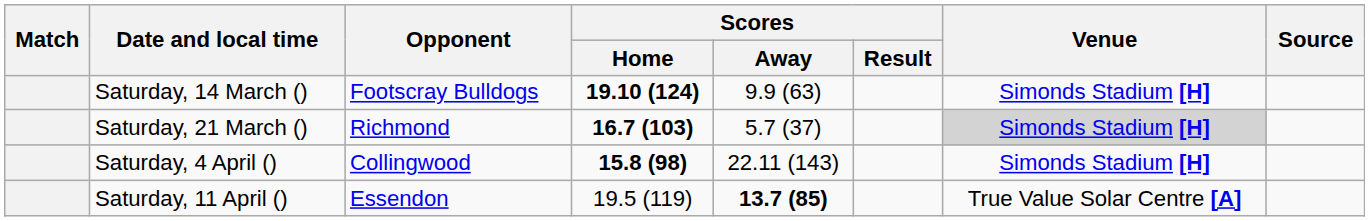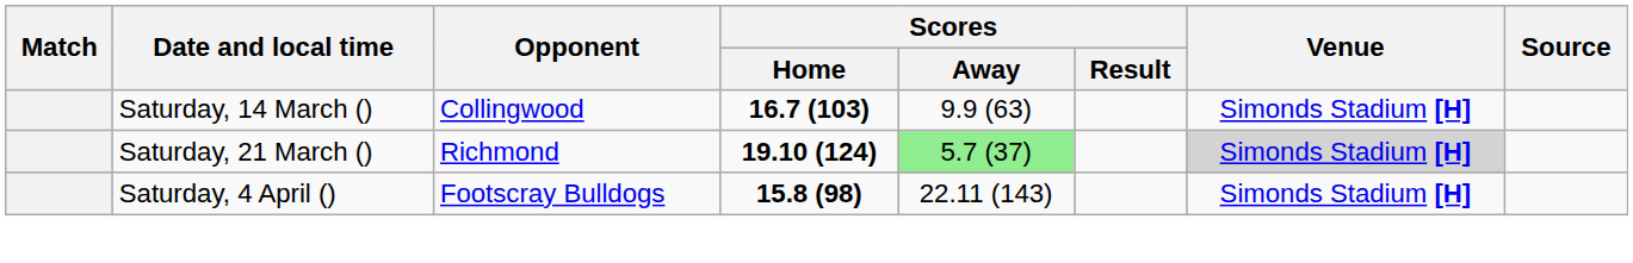Saturday, 14 March () | Opponent: Footscray Bulldogs -> Collingwood
Saturday, 14 March () | Scores / Home: 19.10 (124) -> 16.7 (103)
Saturday, 21 March () | Scores / Home: 16.7 (103) -> 19.10 (124)
Saturday, 21 March () | Scores / Away: no background -> lightgreen background
Saturday, 4 April () | Opponent: Collingwood -> Footscray Bulldogs
- row: Saturday, 11 April () | Essendon | 19.5 (119) | 13.7 (85) | True Value Solar Centre [A]
